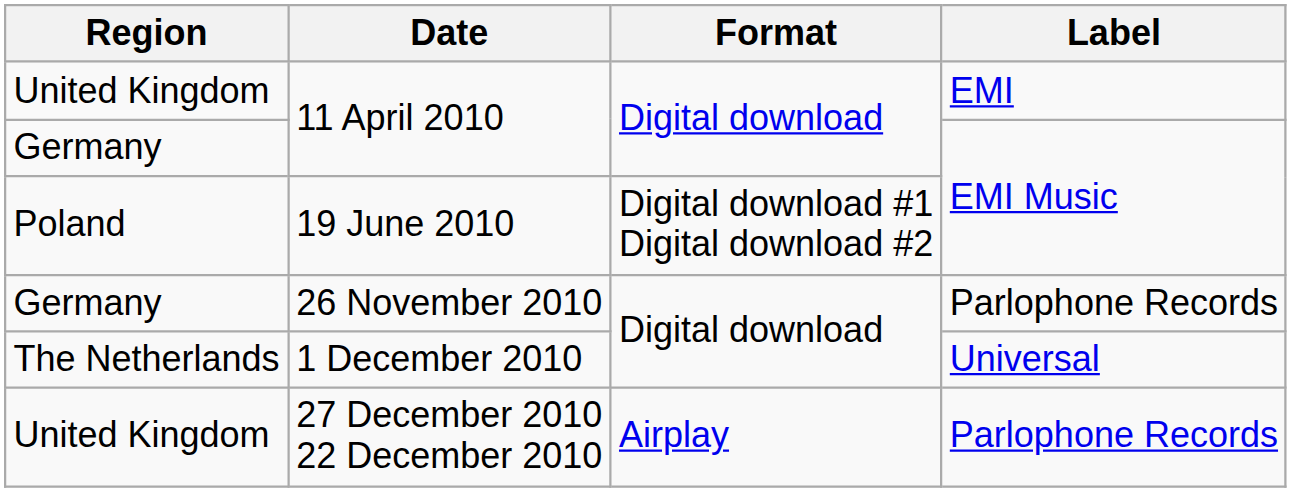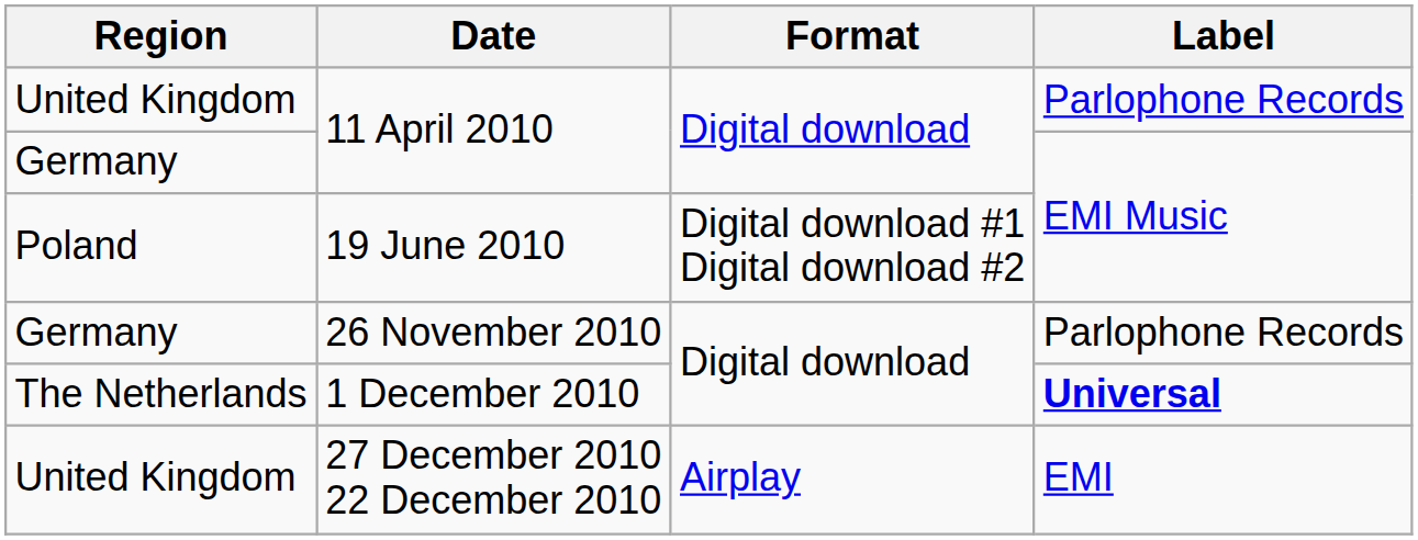United Kingdom / 11 April 2010 | Label: EMI -> Parlophone Records
1 December 2010 | Label: normal -> bold
27 December 2010 22 December 2010 | Label: Parlophone Records -> EMI
